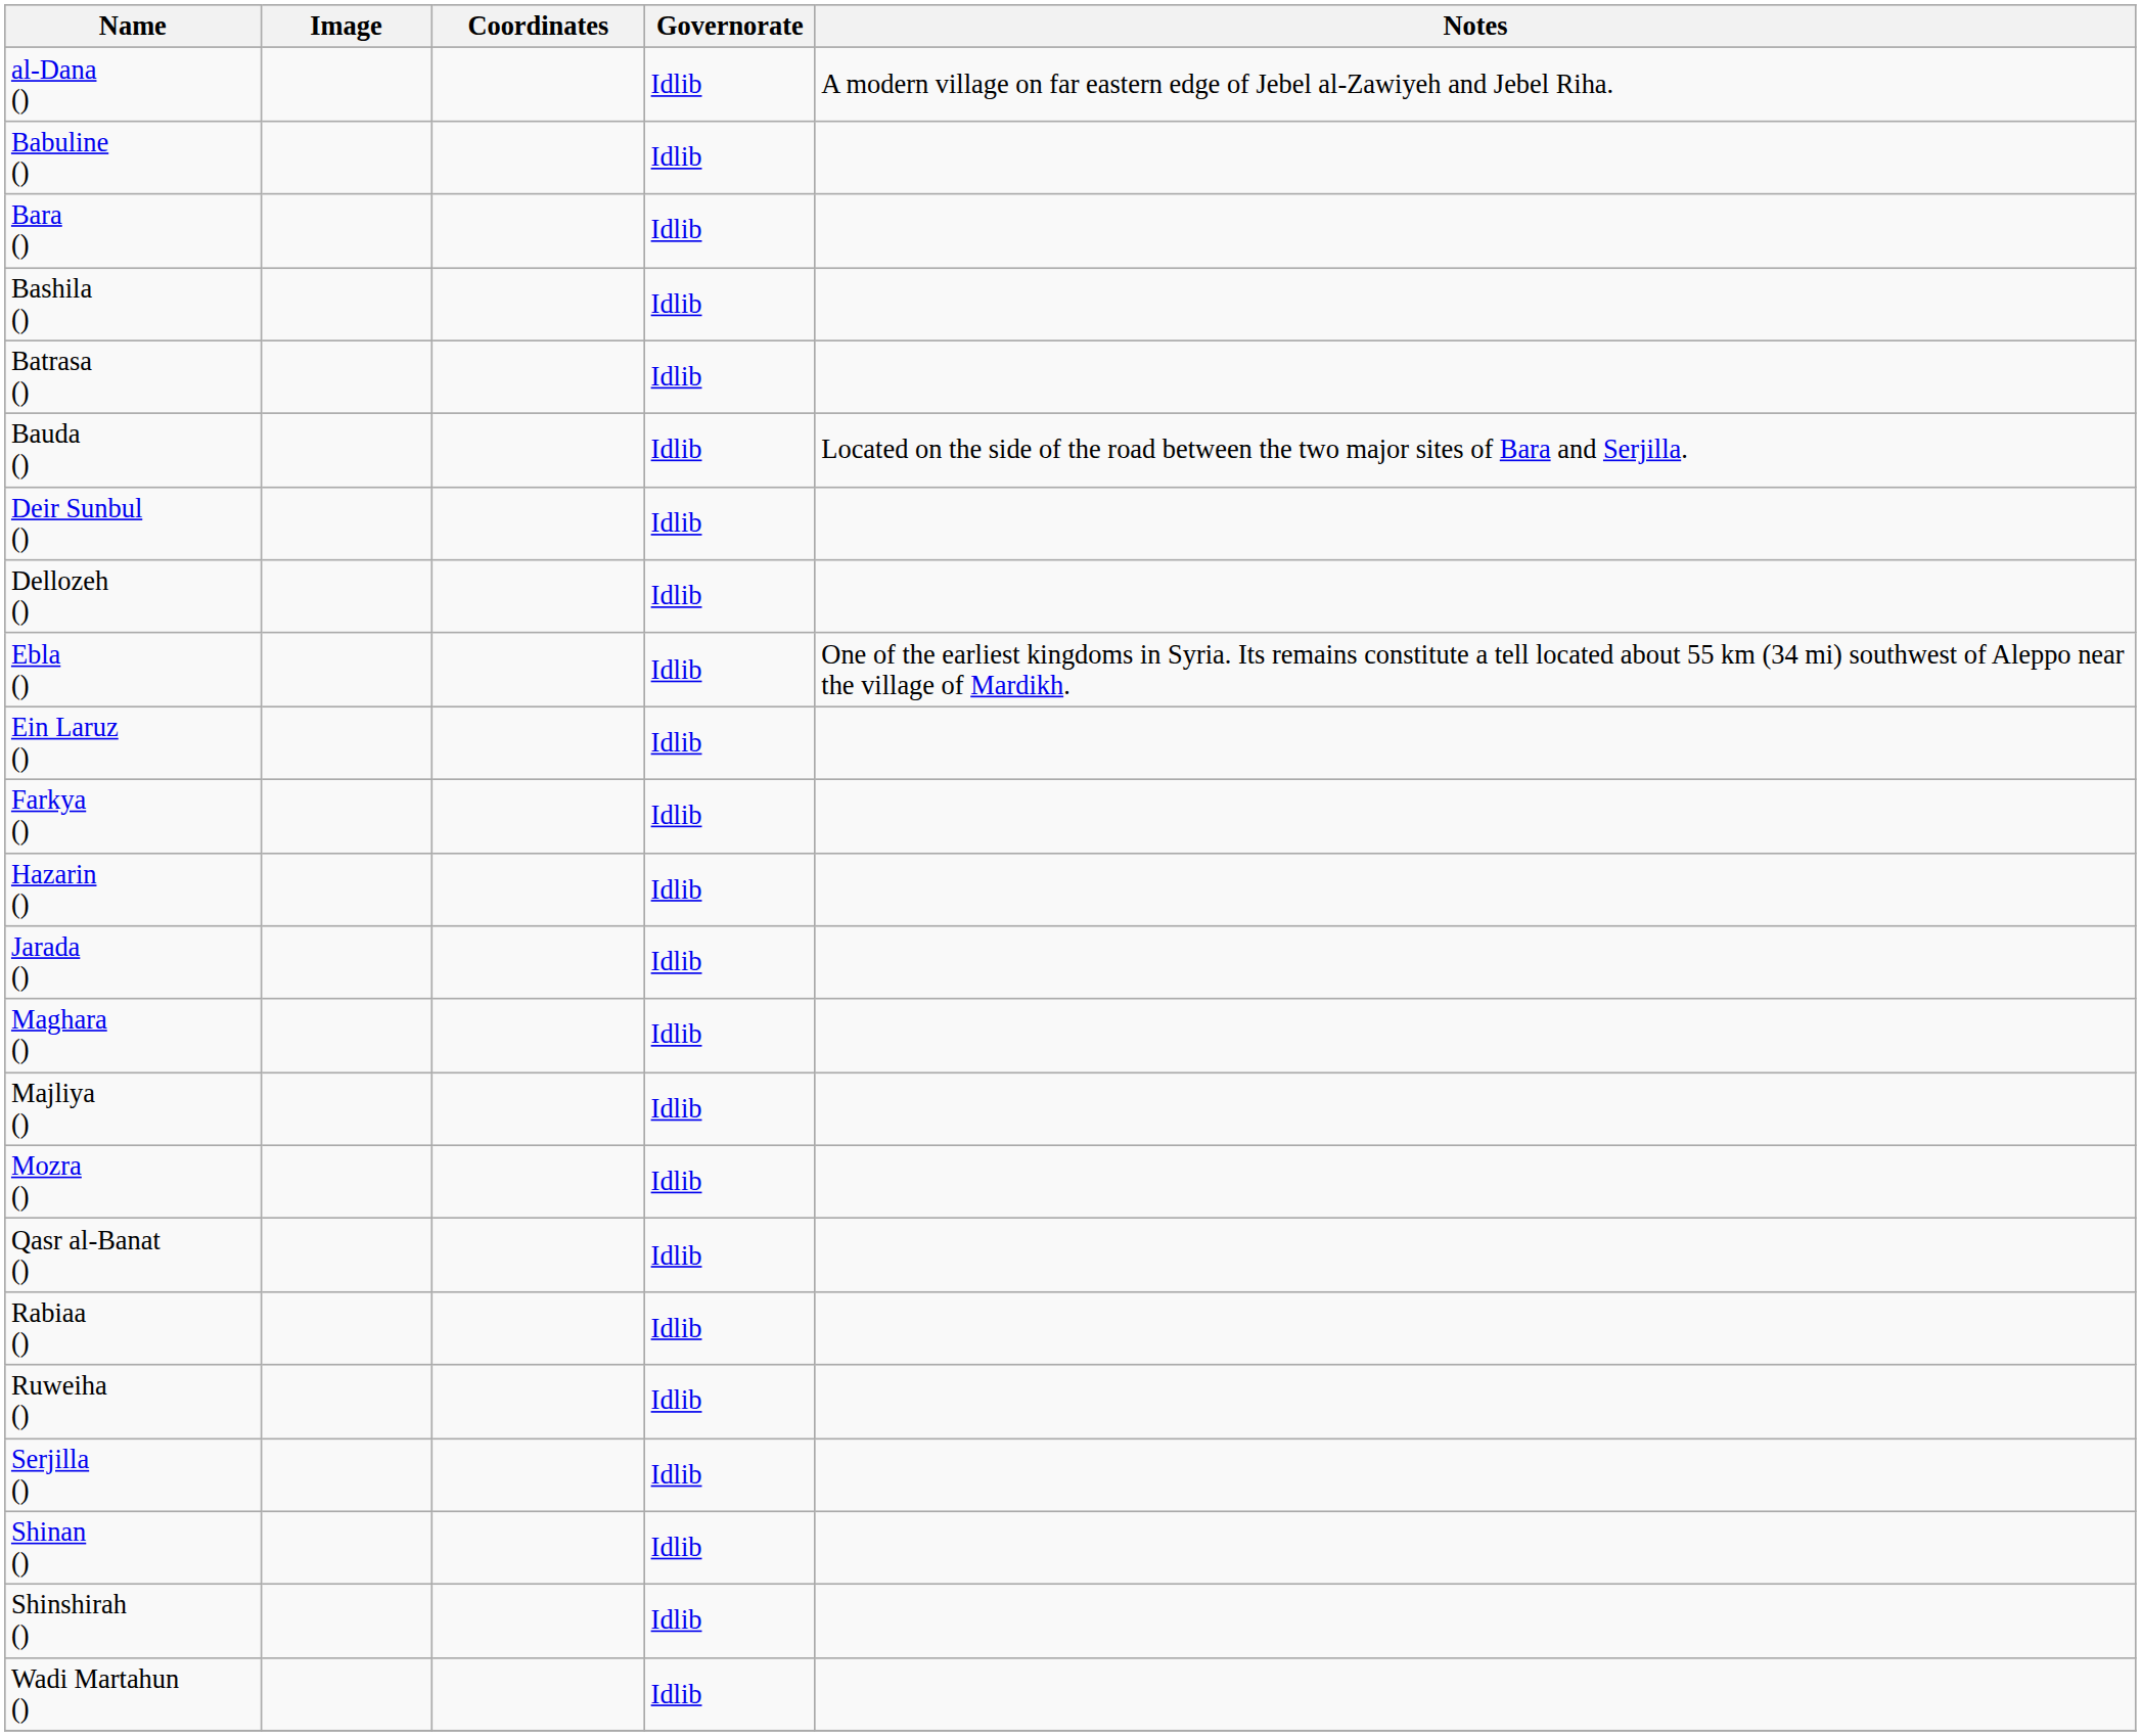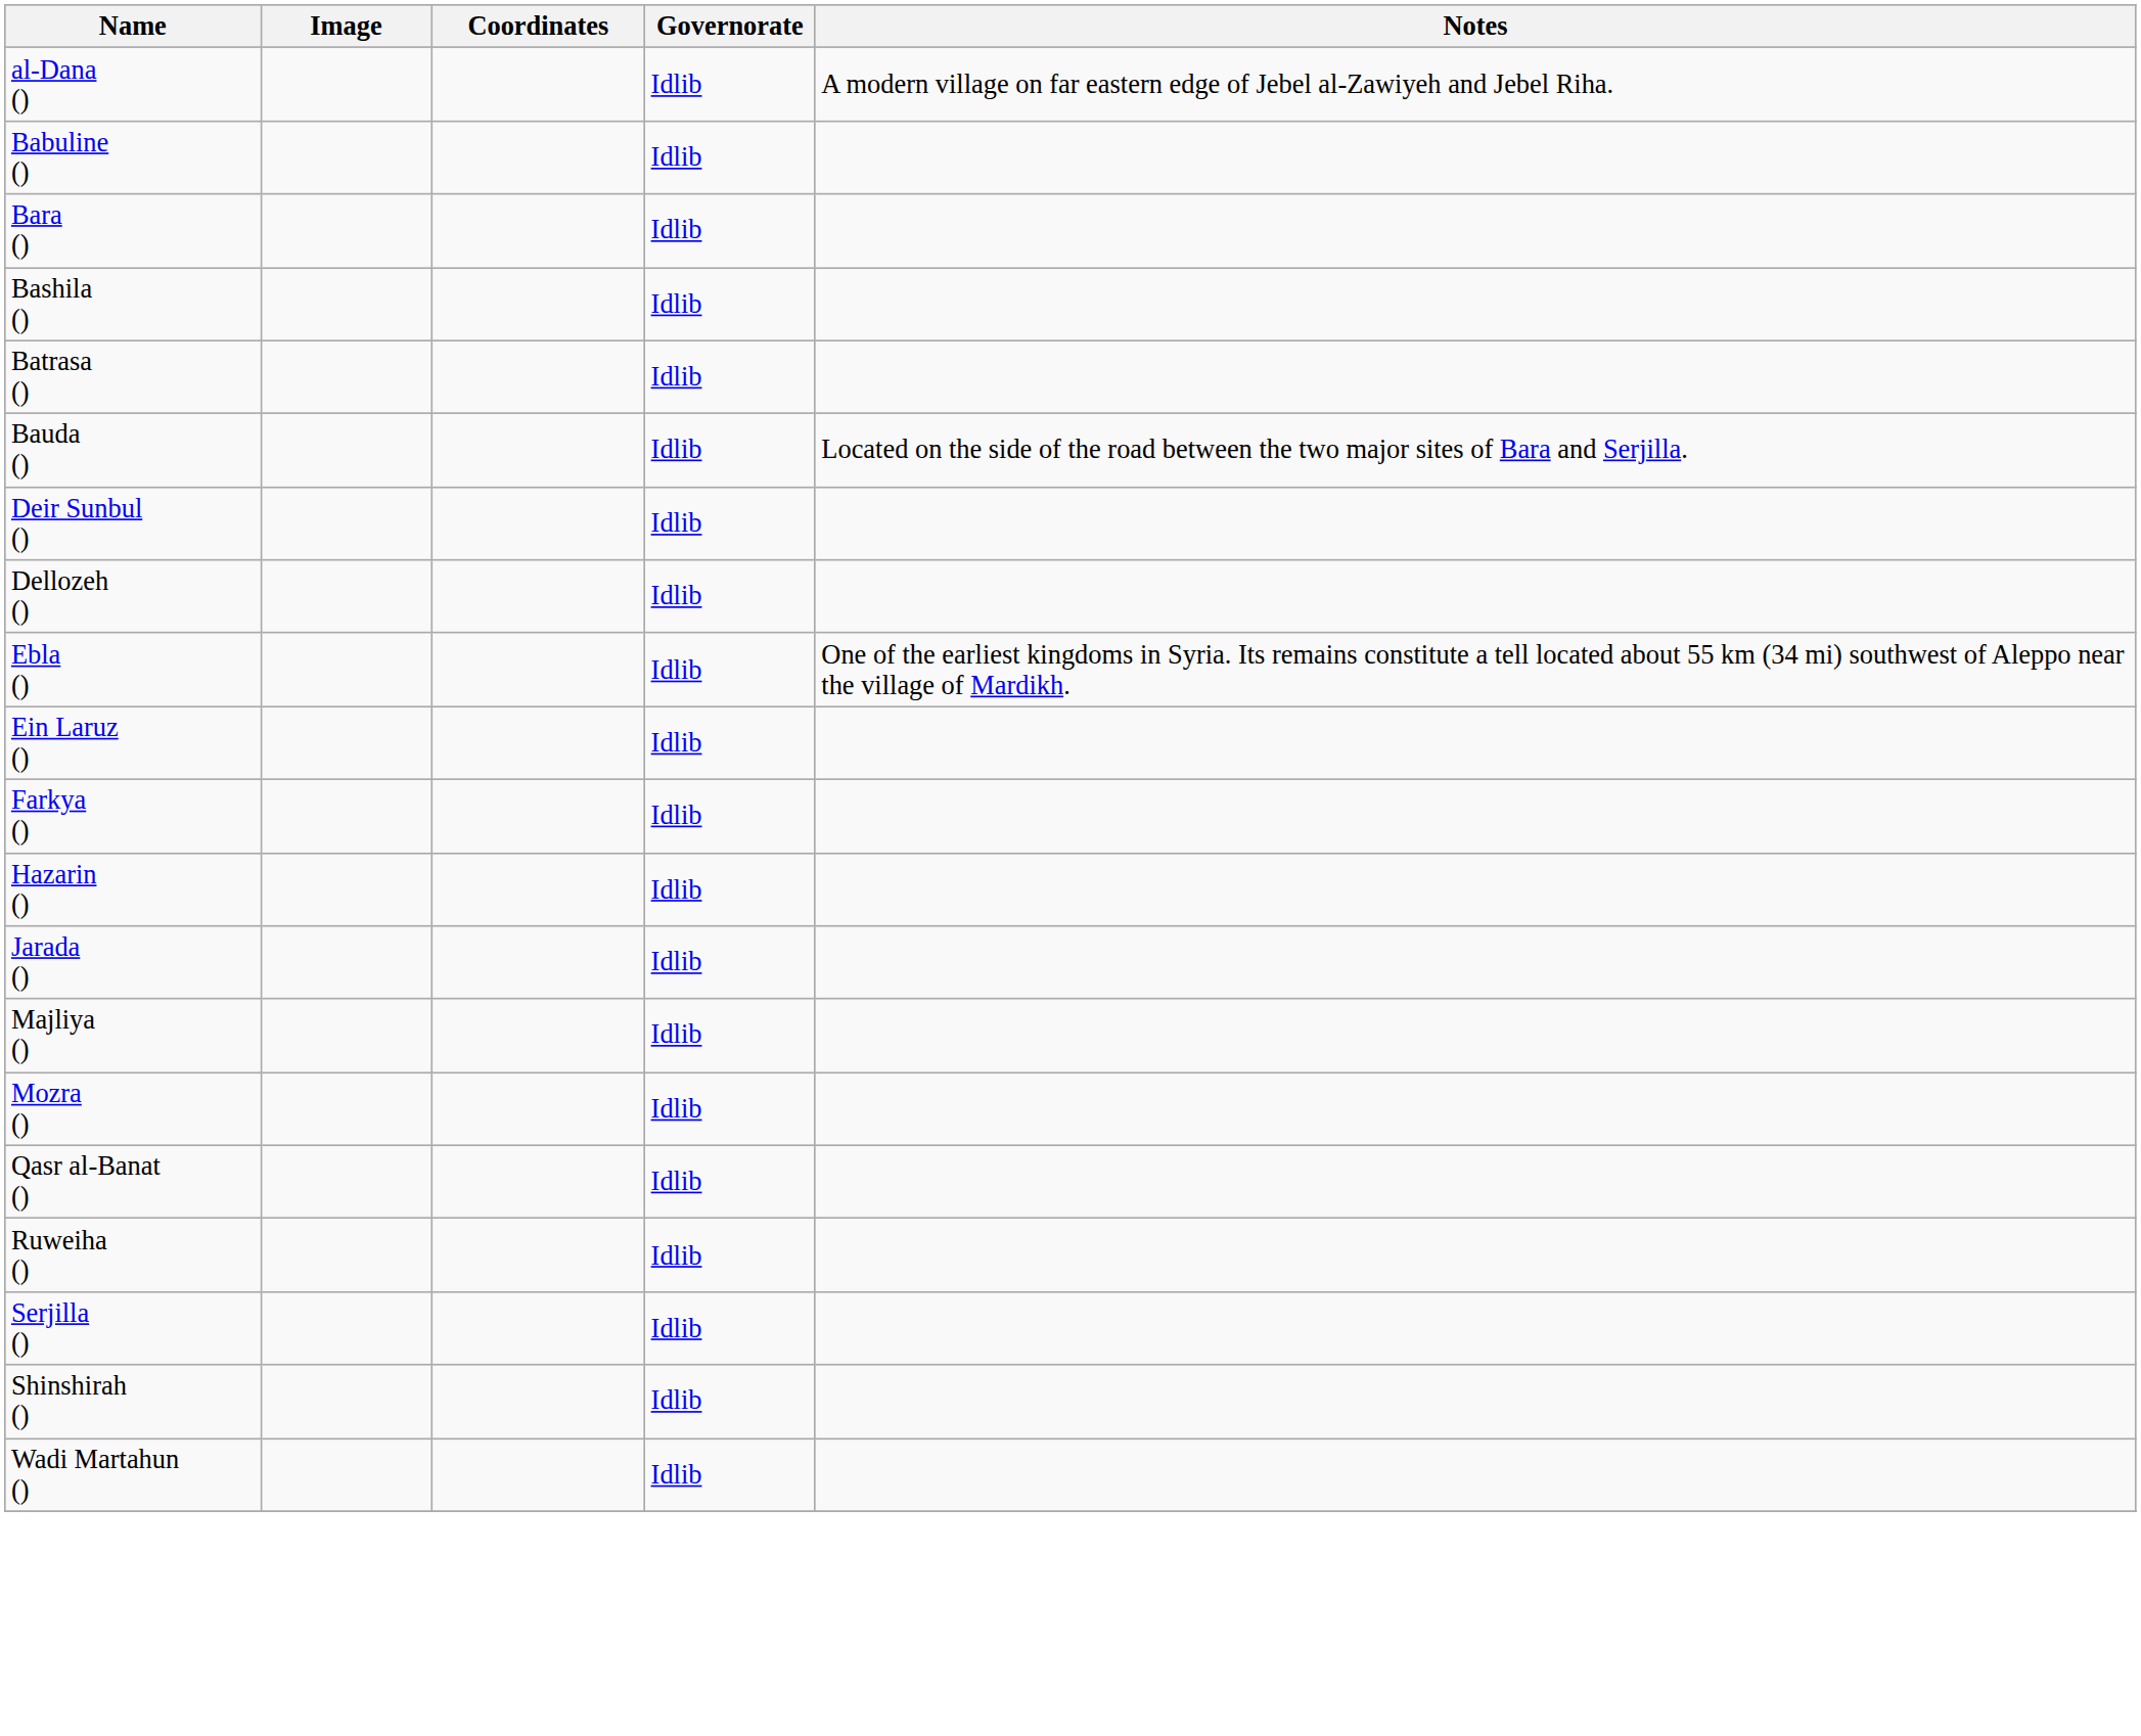- row: Maghara () | Idlib
- row: Rabiaa () | Idlib
- row: Shinan () | Idlib
